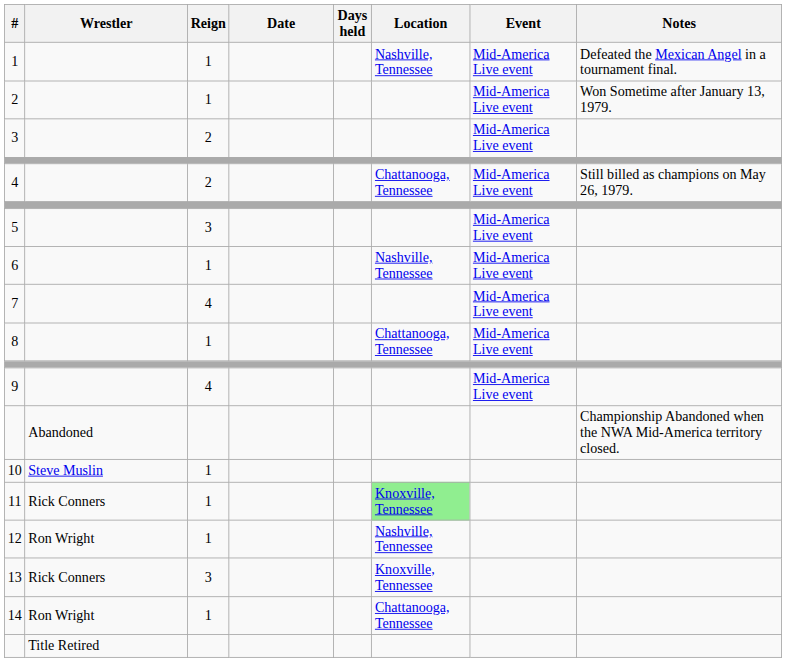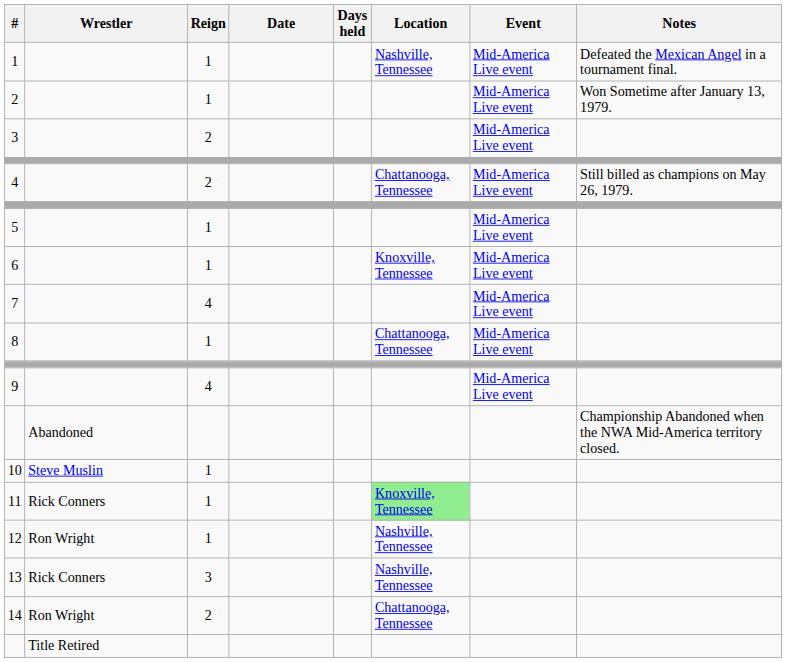5 | Reign: 3 -> 1
6 | Location: Nashville, Tennessee -> Knoxville, Tennessee
13 | Location: Knoxville, Tennessee -> Nashville, Tennessee
14 | Reign: 1 -> 2
